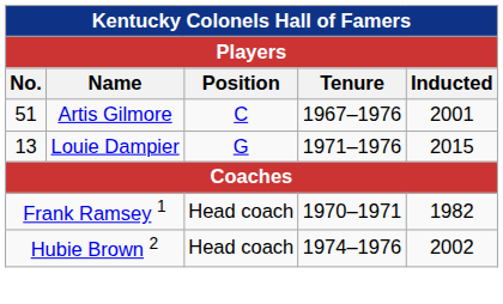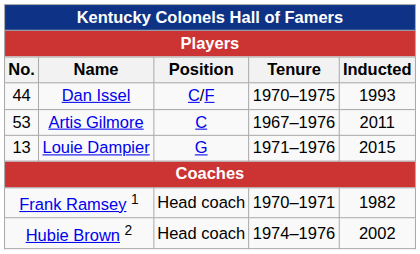+ row: 44 | Dan Issel | C/F | 1970–1975 | 1993
Artis Gilmore | No.: 51 -> 53
Artis Gilmore | Inducted: 2001 -> 2011
